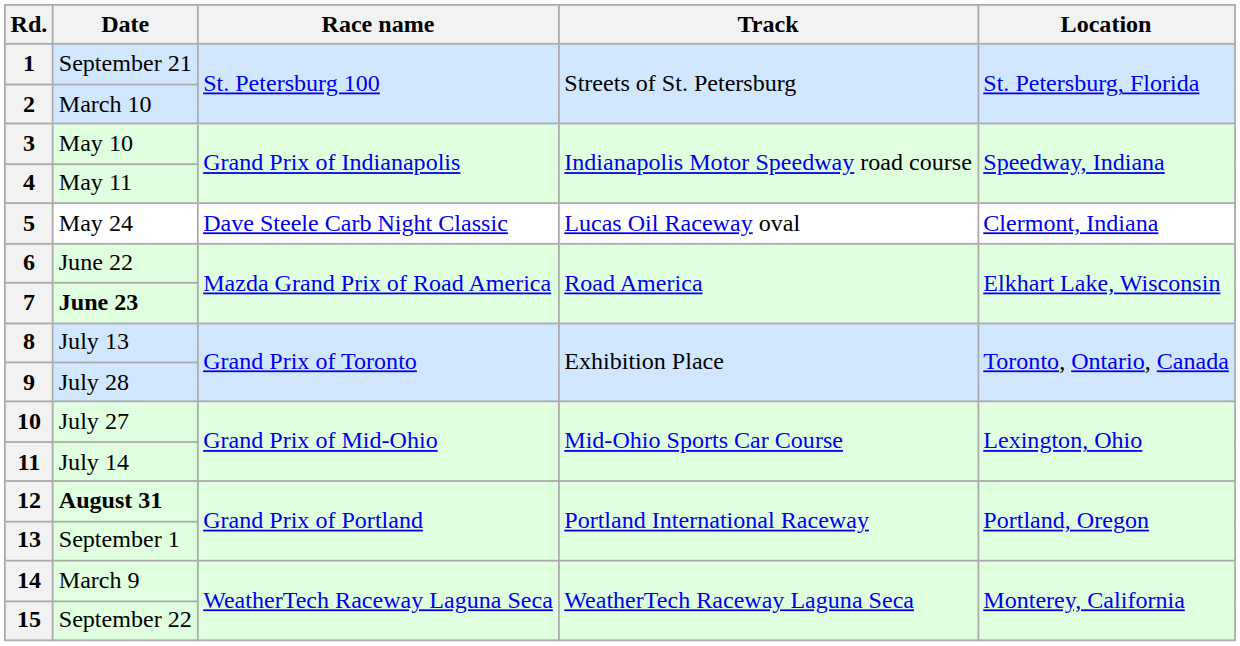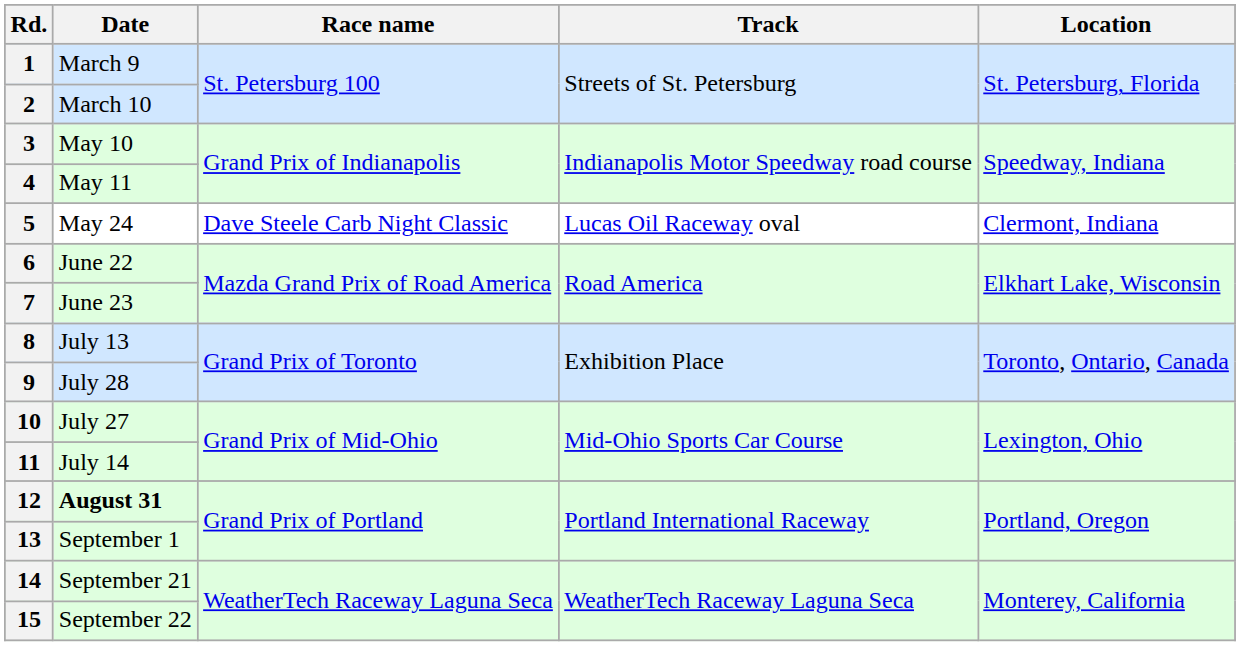1 | Date: September 21 -> March 9
7 | Date: bold -> normal
14 | Date: March 9 -> September 21
